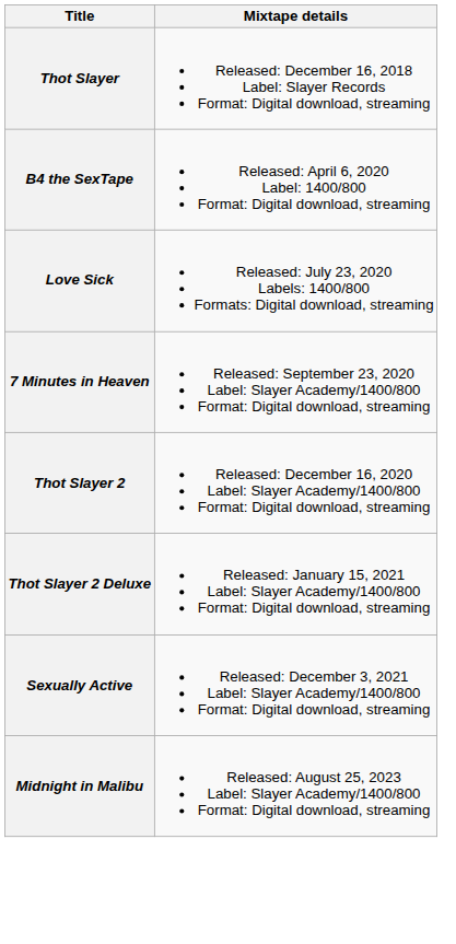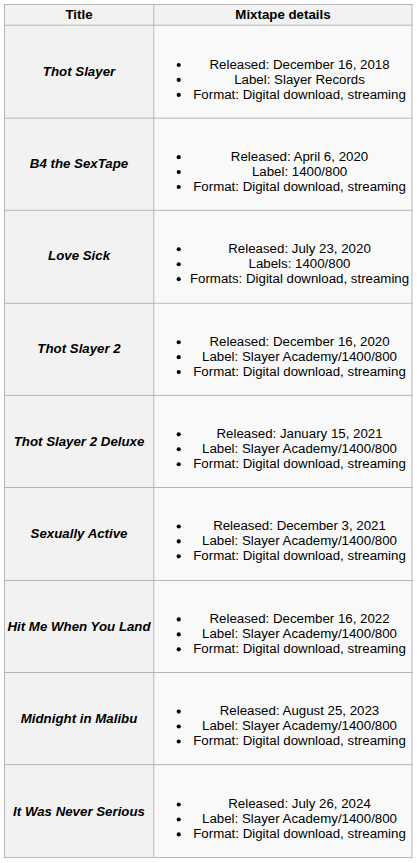- row: 7 Minutes in Heaven | Released: September 23, 2020 Label: Slayer Academy/1400/800 Format: Digital download, streaming
+ row: Hit Me When You Land | Released: December 16, 2022 Label: Slayer Academy/1400/800 Format: Digital download, streaming
+ row: It Was Never Serious | Released: July 26, 2024 Label: Slayer Academy/1400/800 Format: Digital download, streaming
